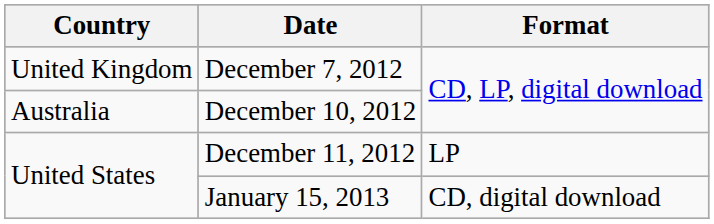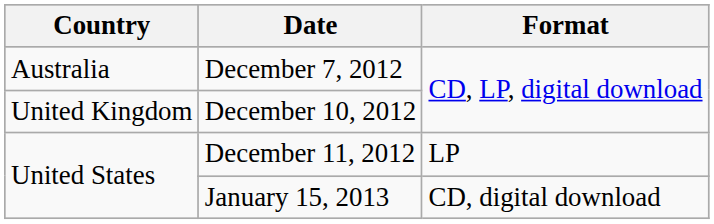December 7, 2012 | Country: United Kingdom -> Australia
December 10, 2012 | Country: Australia -> United Kingdom
